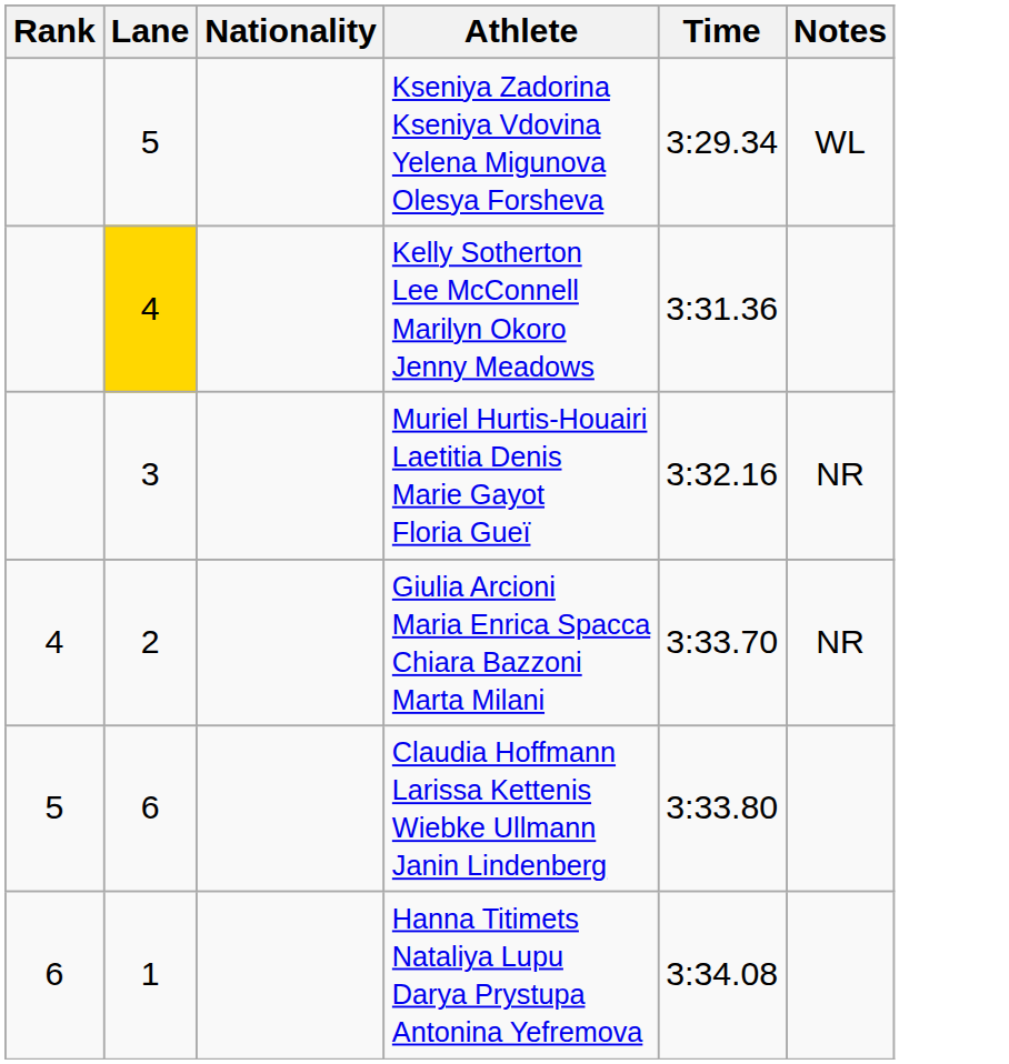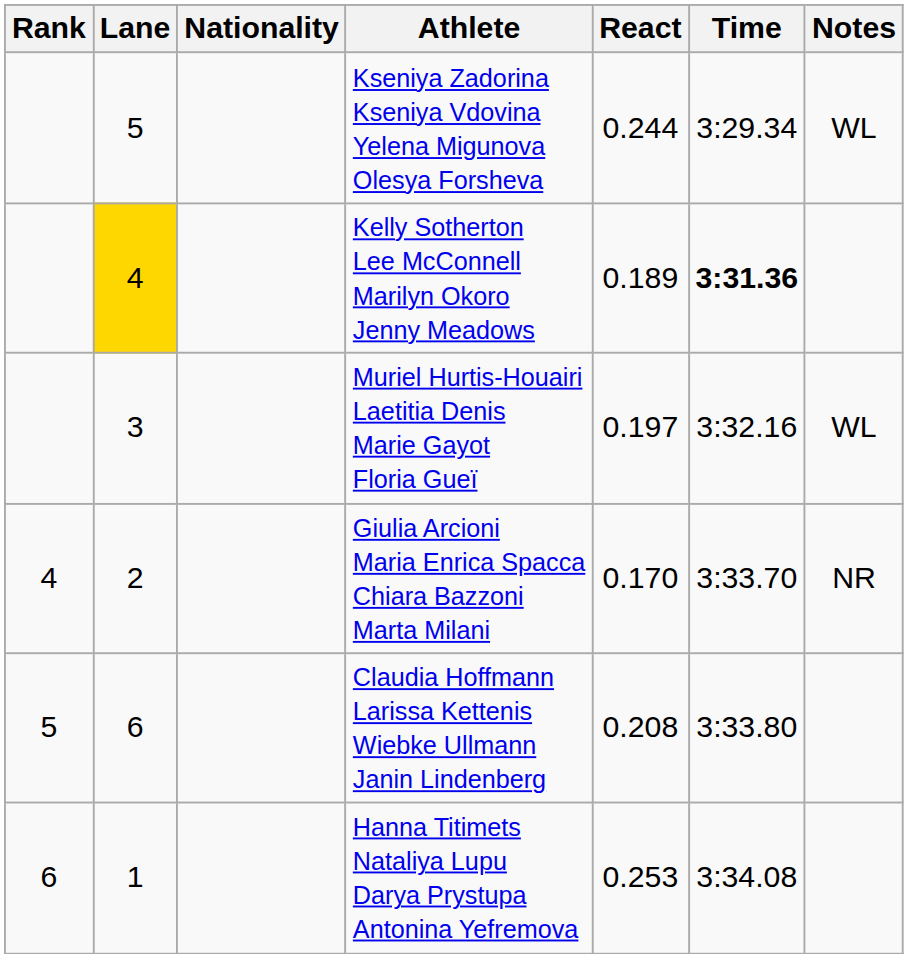+ column: React | 0.244 | 0.189 | 0.197 | 0.170 | 0.208 | 0.253
Kelly Sotherton Lee McConnell Marilyn Okoro Jenny Meadows | Time: normal -> bold
Muriel Hurtis-Houairi Laetitia Denis Marie Gayot Floria Gueï | Notes: NR -> WL
